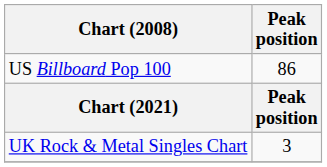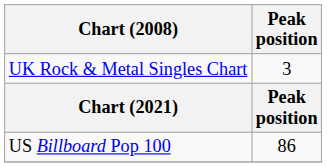rows swapped: US Billboard Pop 100 <-> UK Rock & Metal Singles Chart
